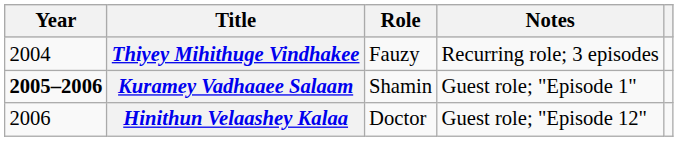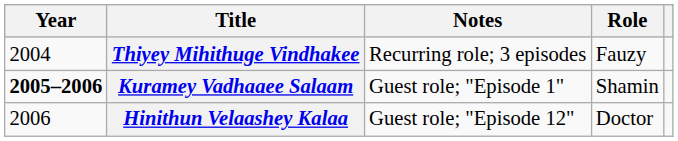columns swapped: Role <-> Notes
